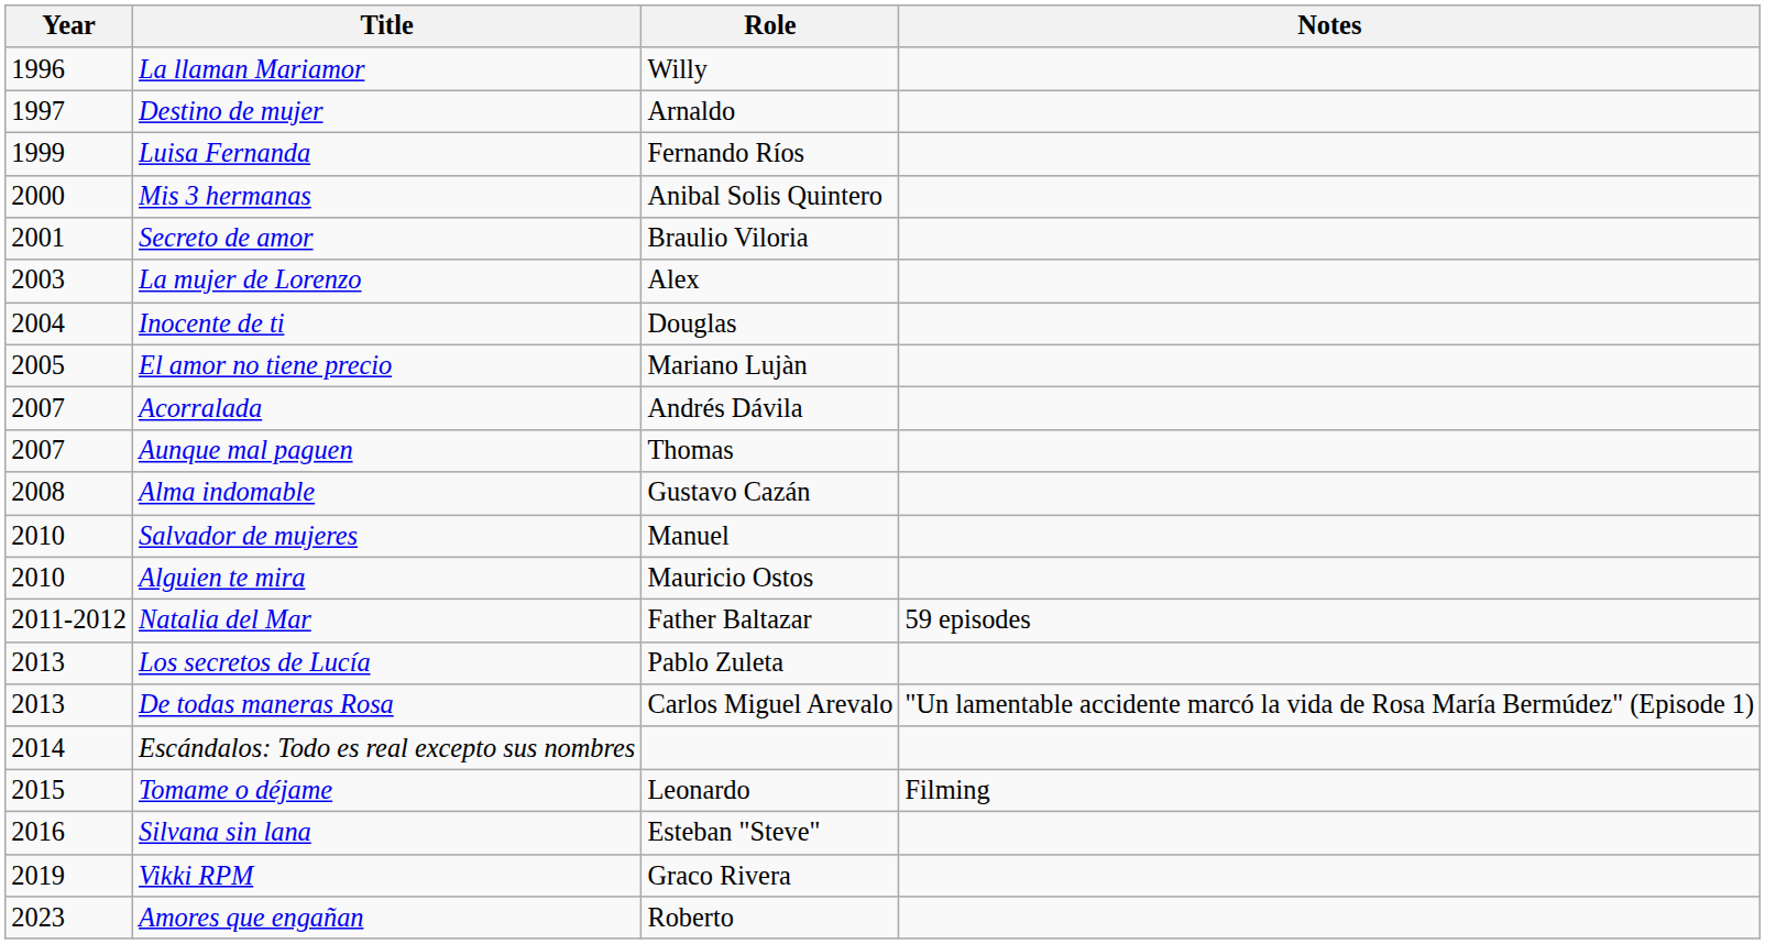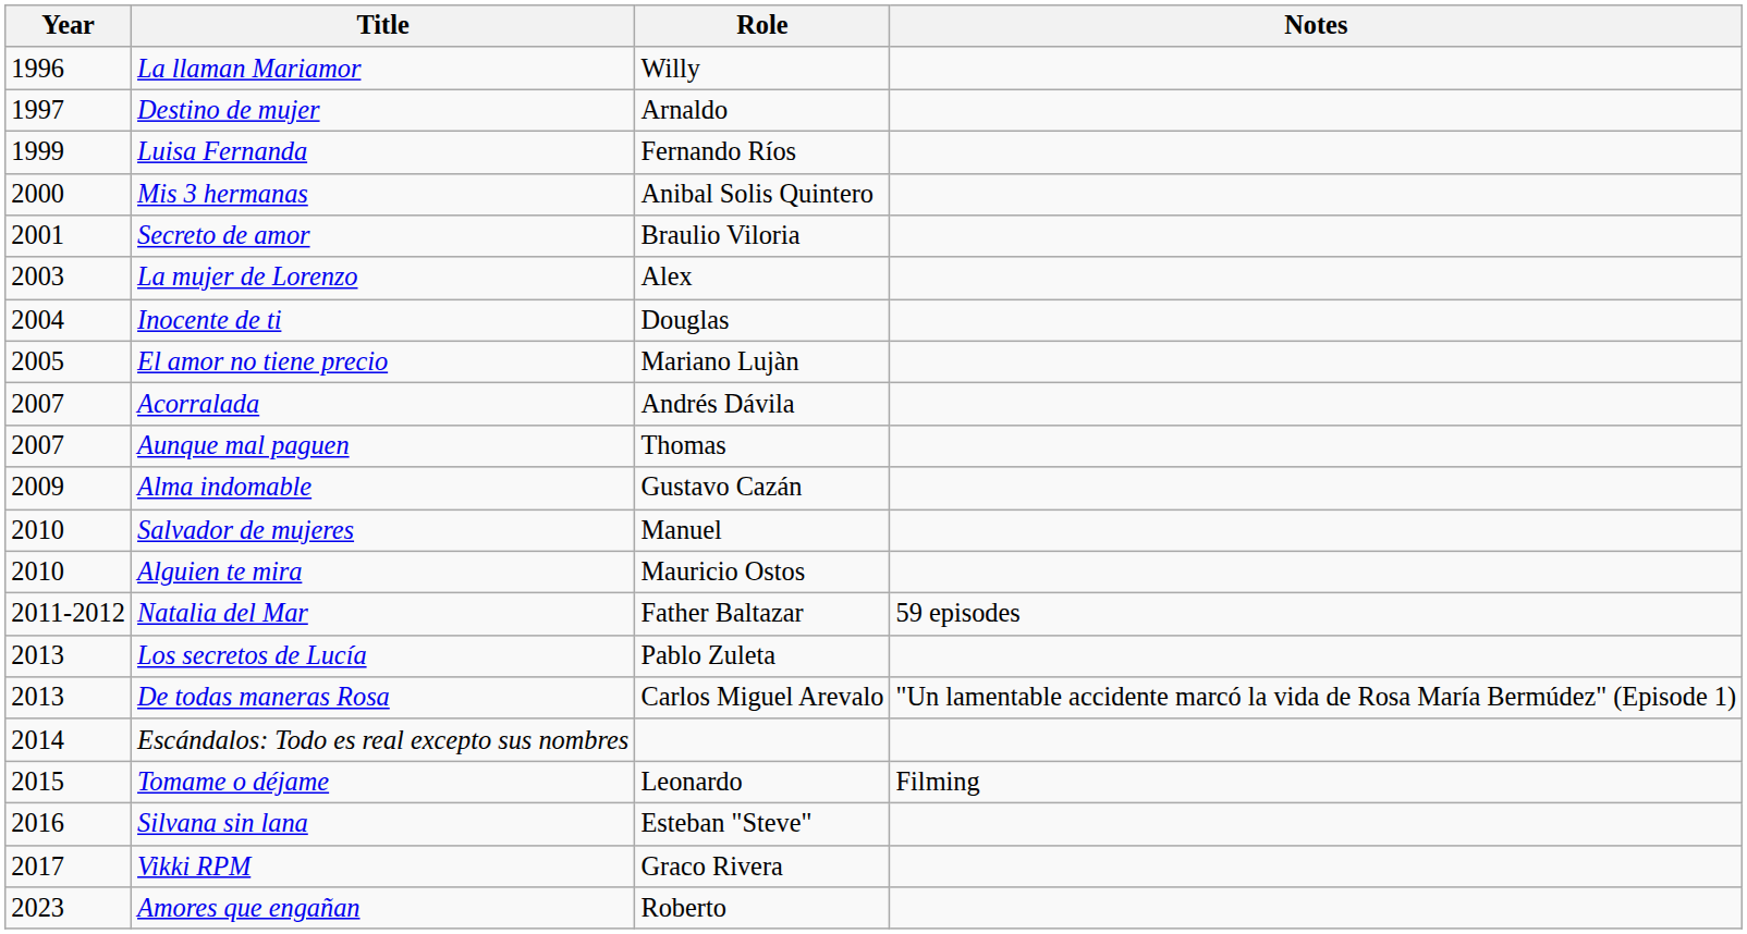Alma indomable | Year: 2008 -> 2009
Vikki RPM | Year: 2019 -> 2017
